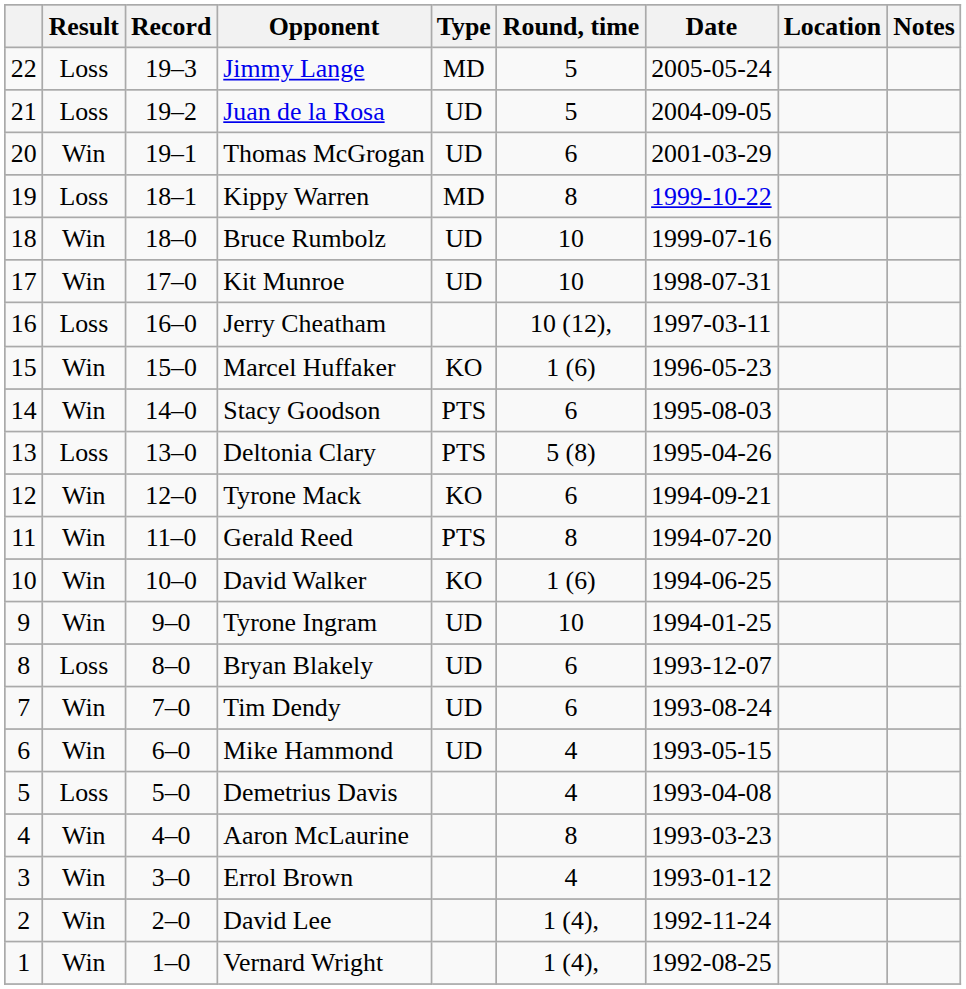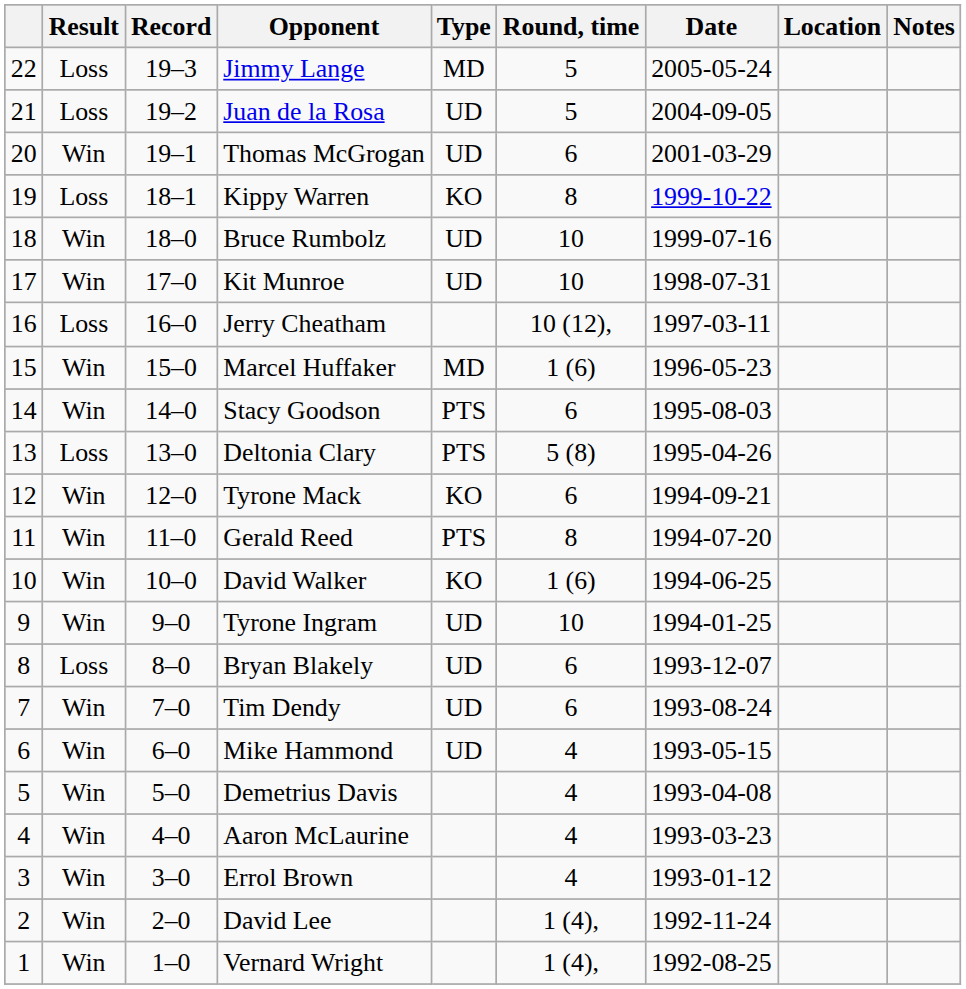Kippy Warren | Type: MD -> KO
Marcel Huffaker | Type: KO -> MD
Demetrius Davis | Result: Loss -> Win
Aaron McLaurine | Round, time: 8 -> 4
